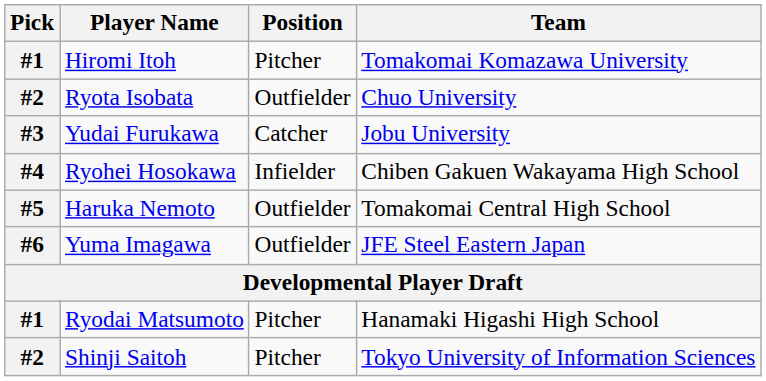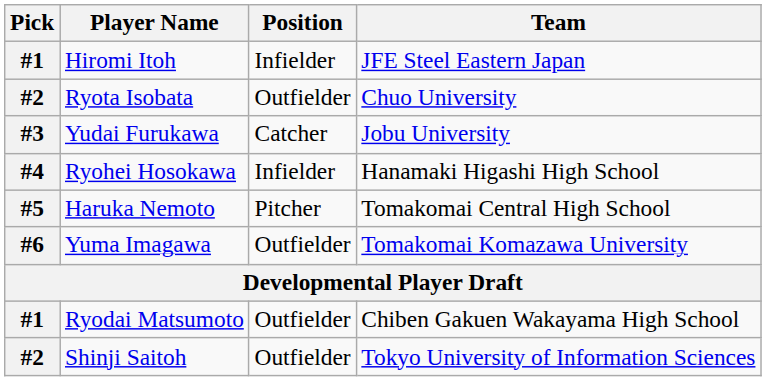Hiromi Itoh | Position: Pitcher -> Infielder
Hiromi Itoh | Team: Tomakomai Komazawa University -> JFE Steel Eastern Japan
Ryohei Hosokawa | Team: Chiben Gakuen Wakayama High School -> Hanamaki Higashi High School
Haruka Nemoto | Position: Outfielder -> Pitcher
Yuma Imagawa | Team: JFE Steel Eastern Japan -> Tomakomai Komazawa University
Ryodai Matsumoto | Position: Pitcher -> Outfielder
Ryodai Matsumoto | Team: Hanamaki Higashi High School -> Chiben Gakuen Wakayama High School
Shinji Saitoh | Position: Pitcher -> Outfielder
